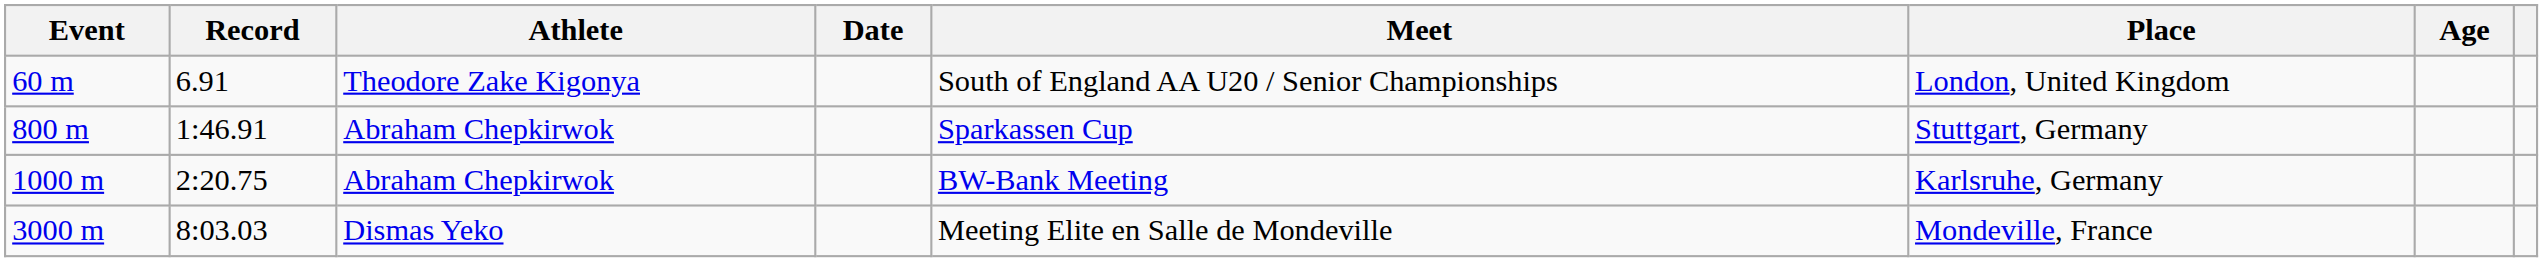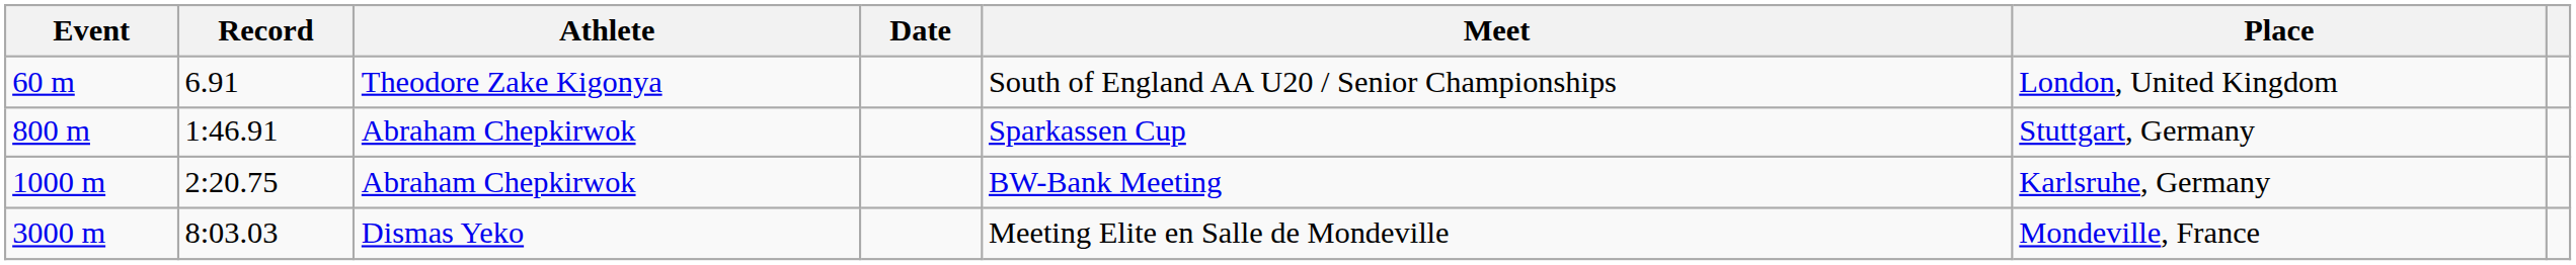- column: Age
